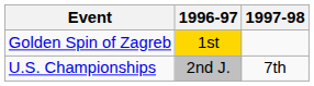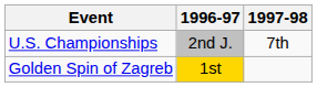rows swapped: U.S. Championships <-> Golden Spin of Zagreb
